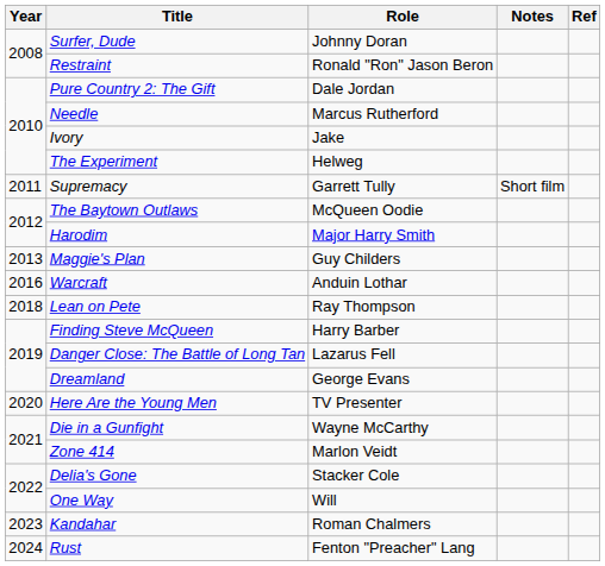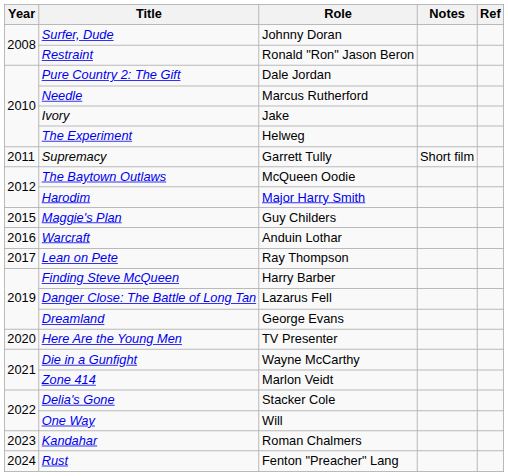Maggie's Plan | Year: 2013 -> 2015
Lean on Pete | Year: 2018 -> 2017
